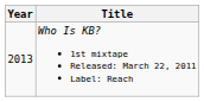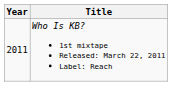Who Is KB? 1st mixtape Released: March 22, 2011 Label: Reach | Year: 2013 -> 2011
